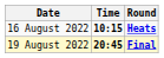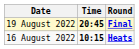rows swapped: 16 August 2022 <-> 19 August 2022
